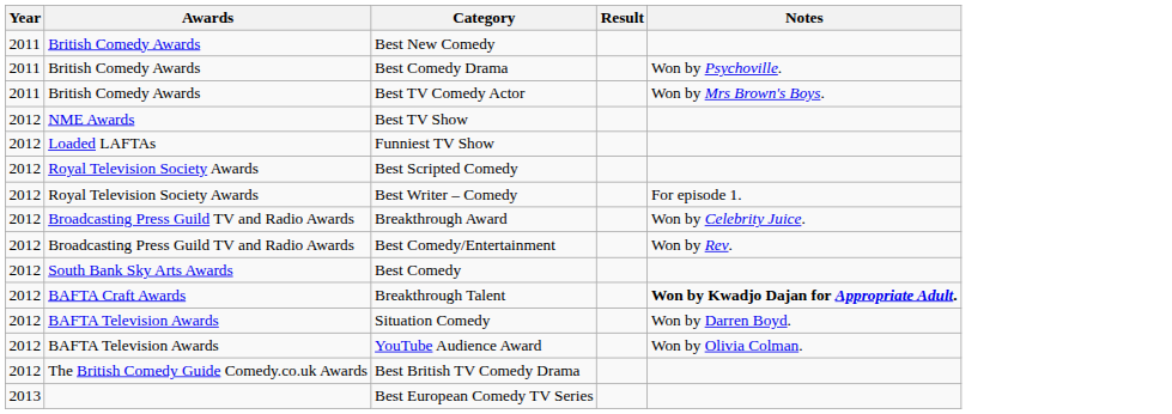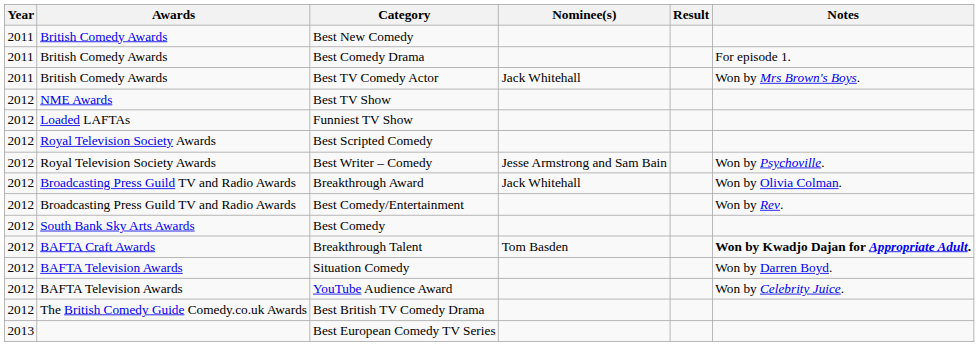+ column: Nominee(s) | Jack Whitehall | Jesse Armstrong and Sam Bain | Jack Whitehall | Tom Basden
Best Comedy Drama | Notes: Won by Psychoville. -> For episode 1.
Best Writer – Comedy | Notes: For episode 1. -> Won by Psychoville.
Breakthrough Award | Notes: Won by Celebrity Juice. -> Won by Olivia Colman.
YouTube Audience Award | Notes: Won by Olivia Colman. -> Won by Celebrity Juice.
